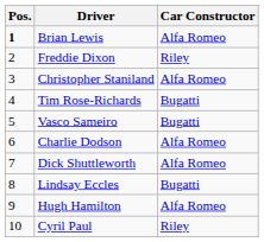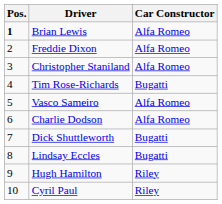Freddie Dixon | Car Constructor: Riley -> Alfa Romeo
Vasco Sameiro | Car Constructor: Bugatti -> Alfa Romeo
Dick Shuttleworth | Car Constructor: Alfa Romeo -> Bugatti
Hugh Hamilton | Car Constructor: Alfa Romeo -> Riley
